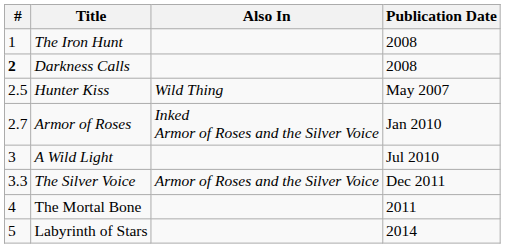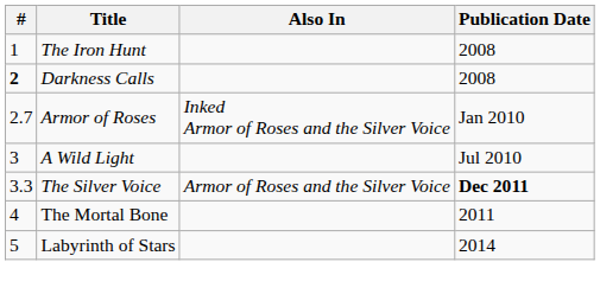- row: 2.5 | Hunter Kiss | Wild Thing | May 2007
The Silver Voice | Publication Date: normal -> bold
